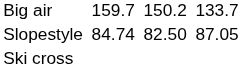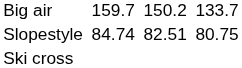Slopestyle | column 5: 82.50 -> 82.51
Slopestyle | column 7: 87.05 -> 80.75
